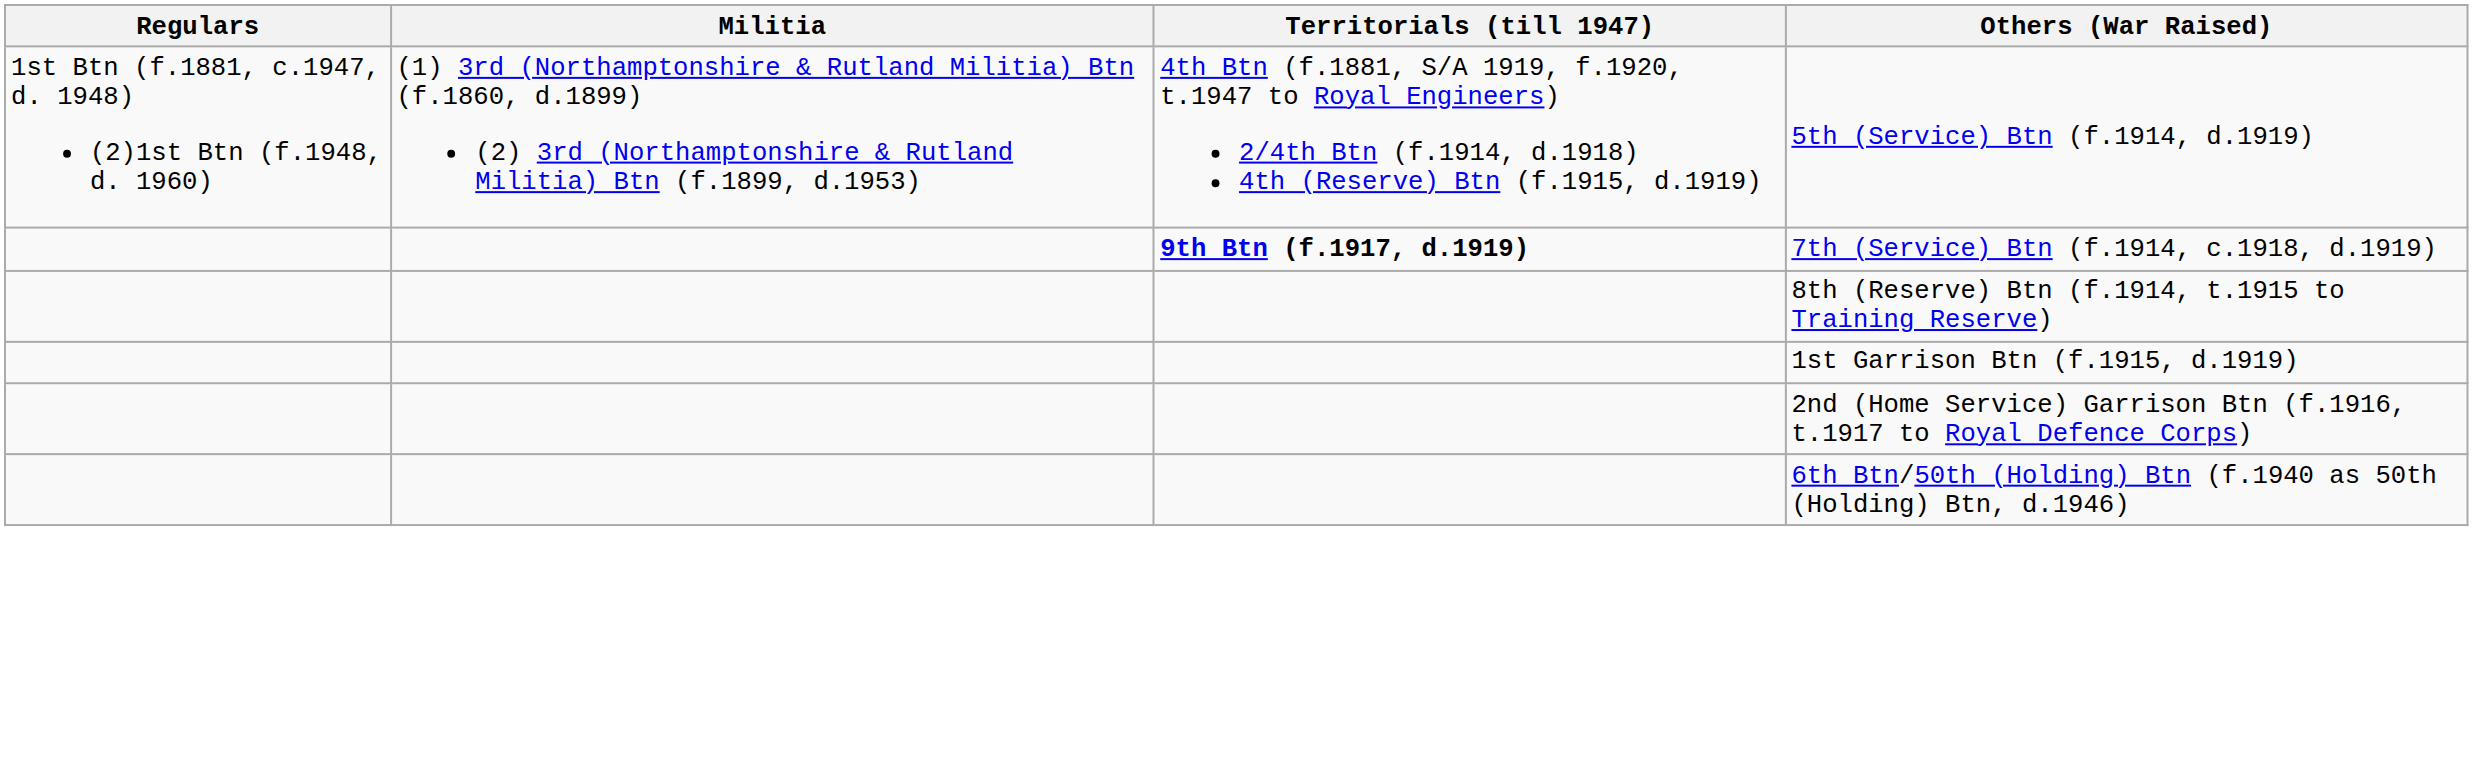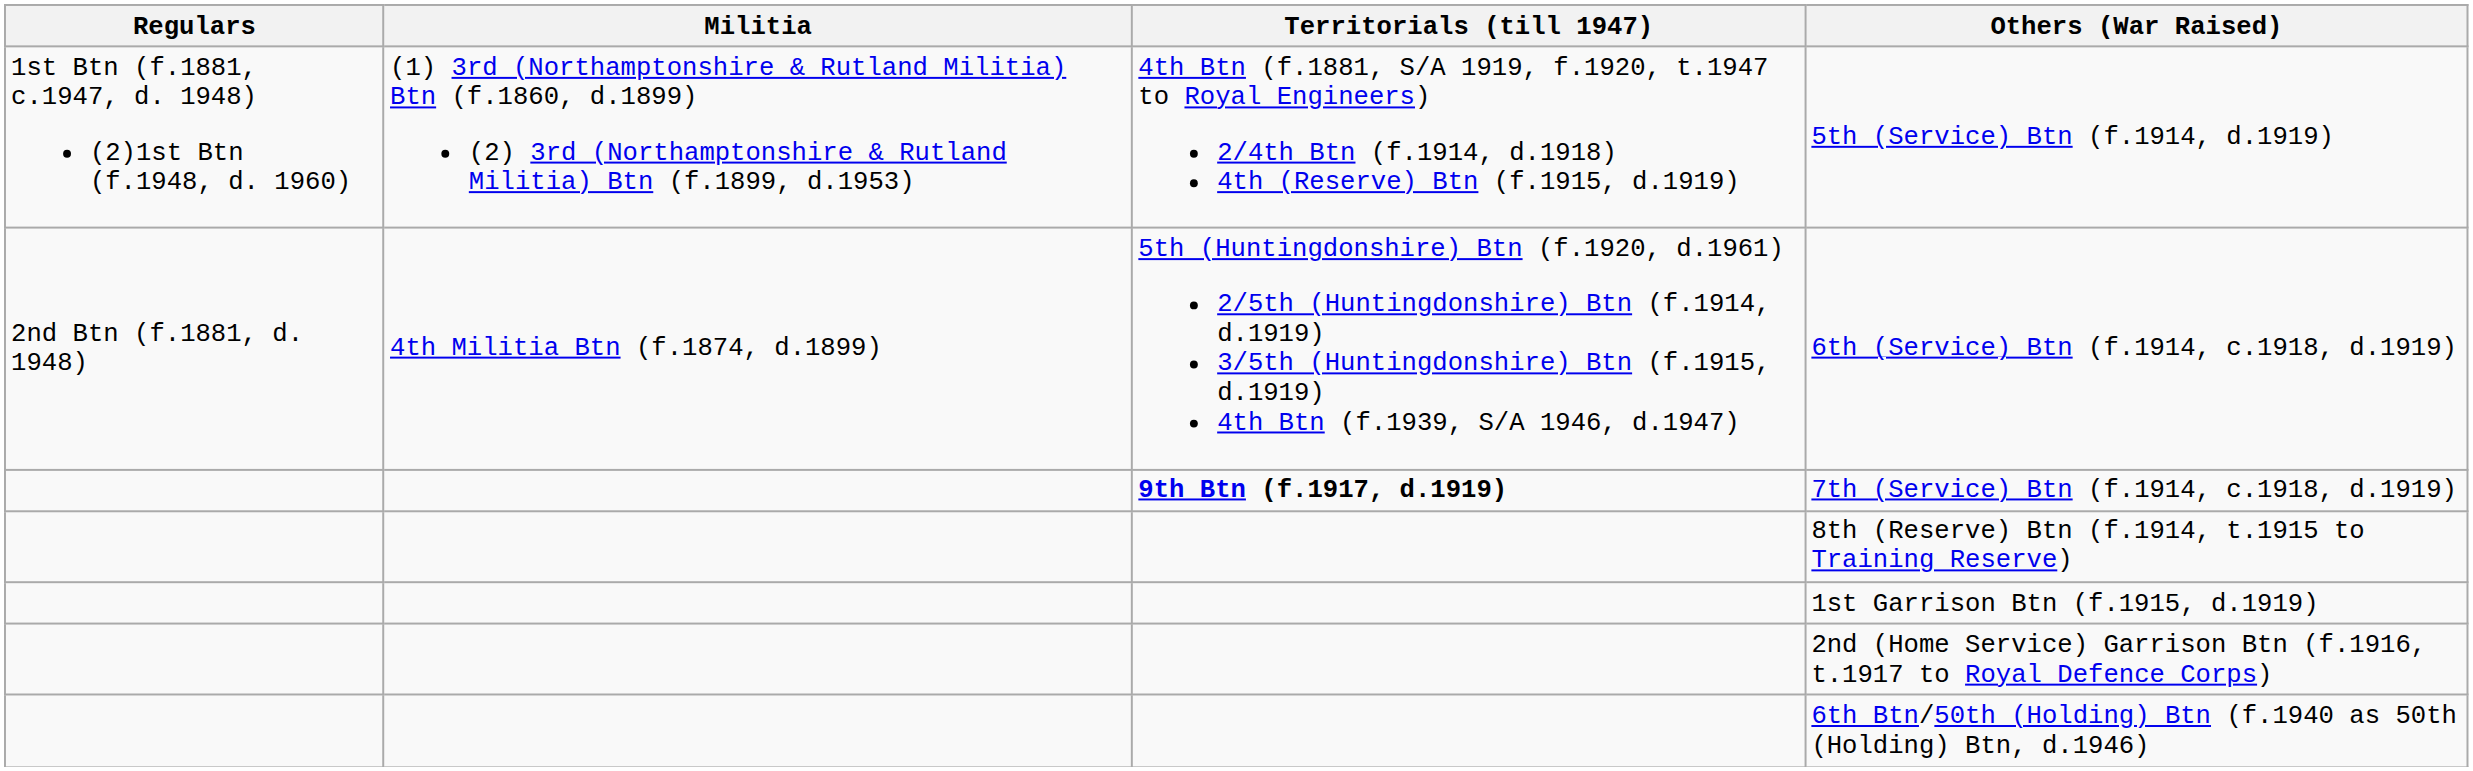+ row: 2nd Btn (f.1881, d. 1948) | 4th Militia Btn (f.1874, d.1899) | 5th (Huntingdonshire) Btn (f.1920, d.1961) 2/5th (Huntingdonshire) Btn (f.1914, d.1919) 3/5th (Huntingdonshire) Btn (f.1915, d.1919) 4th Btn (f.1939, S/A 1946, d.1947) | 6th (Service) Btn (f.1914, c.1918, d.1919)
